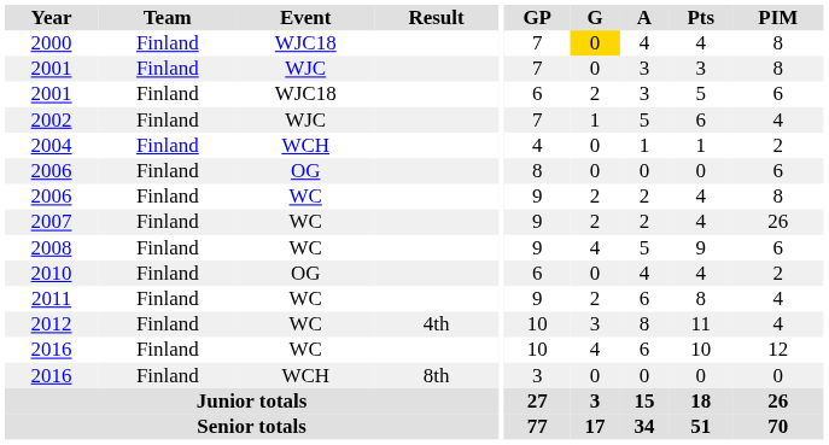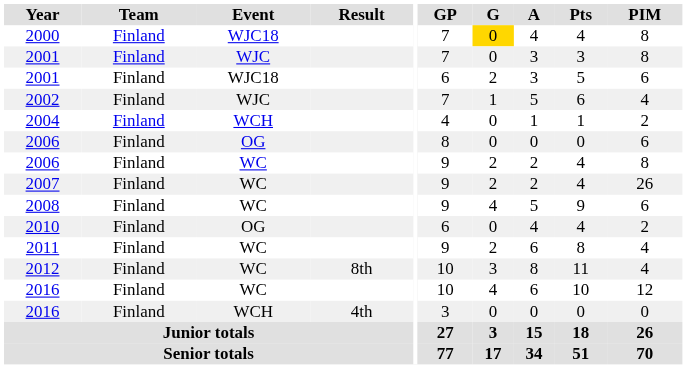2012 | Result: 4th -> 8th
2016 / WCH | Result: 8th -> 4th
